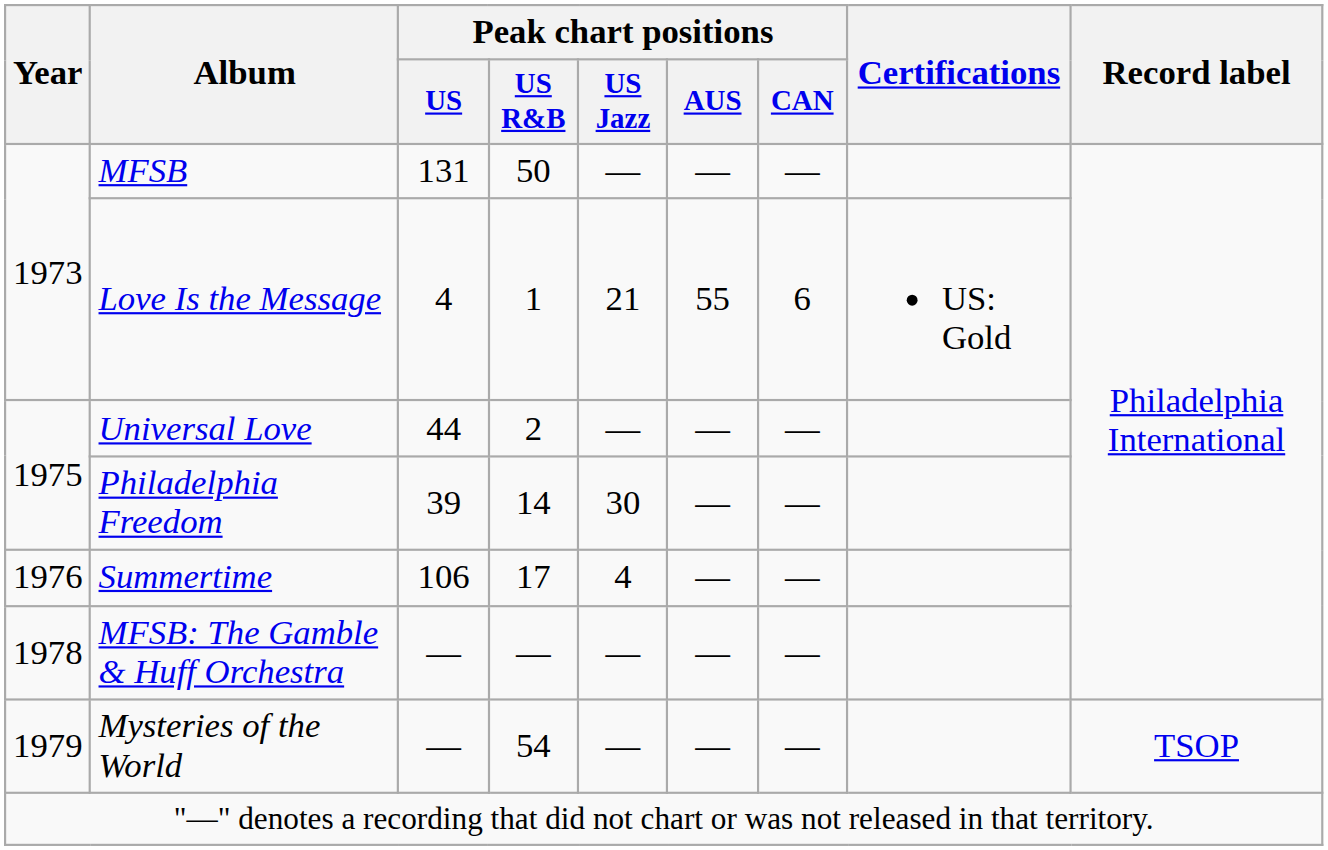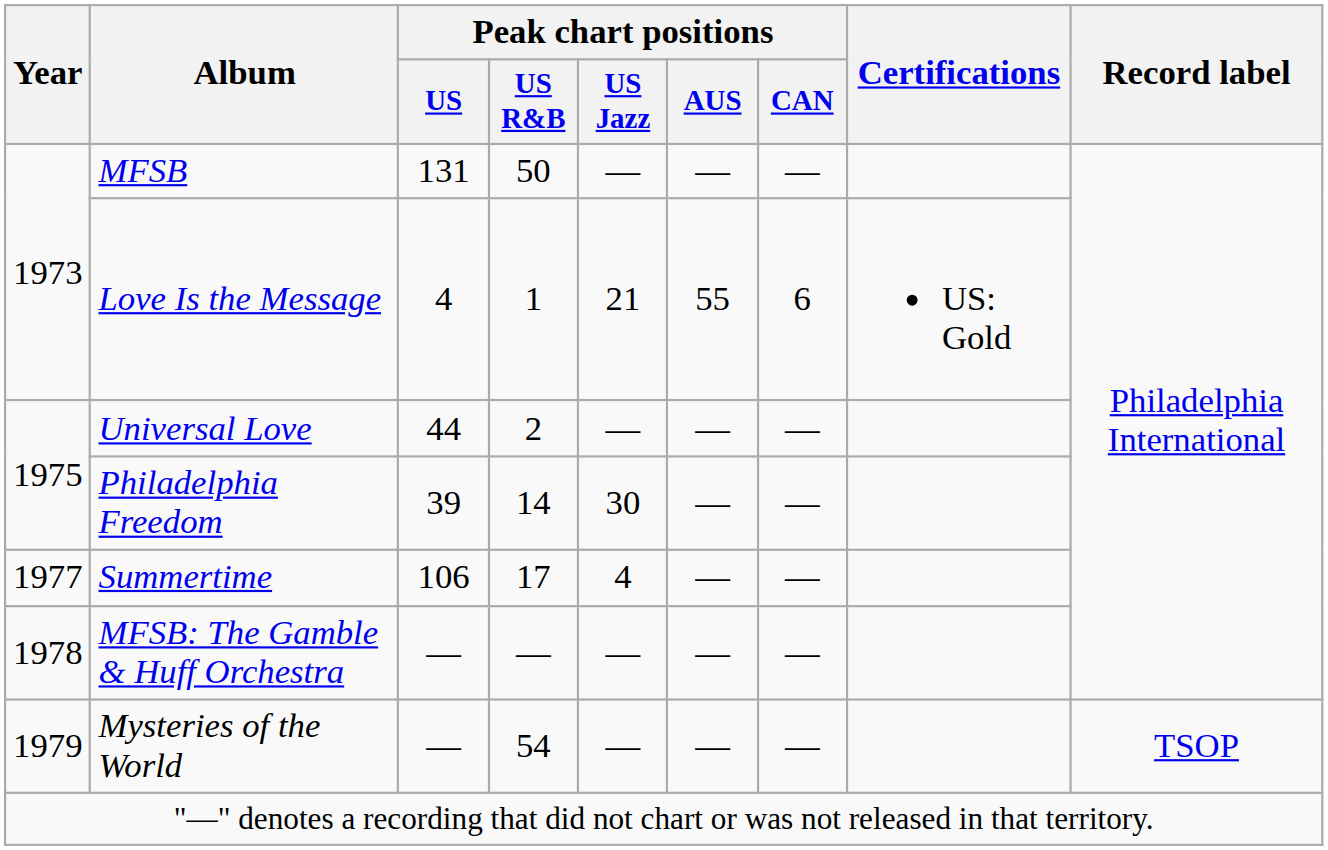Summertime | Year: 1976 -> 1977
